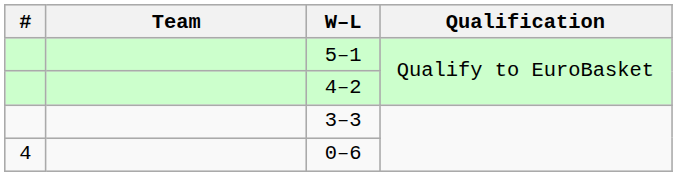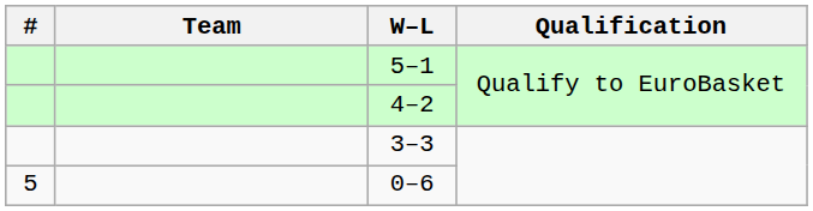0–6 | #: 4 -> 5
